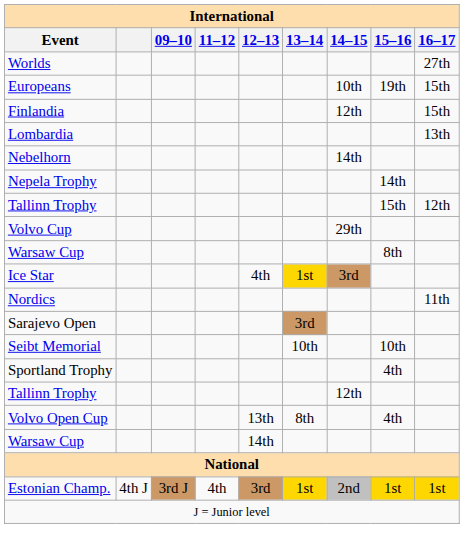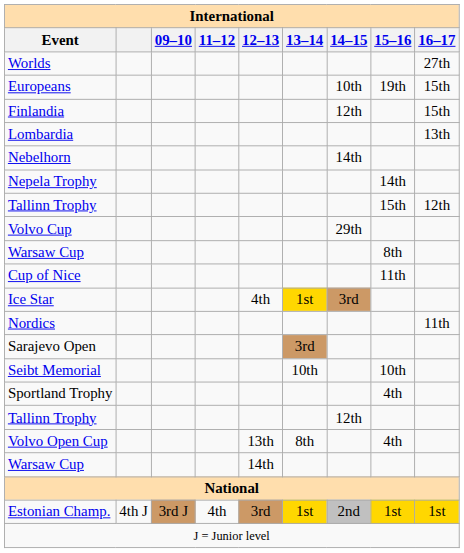+ row: Cup of Nice | 11th
